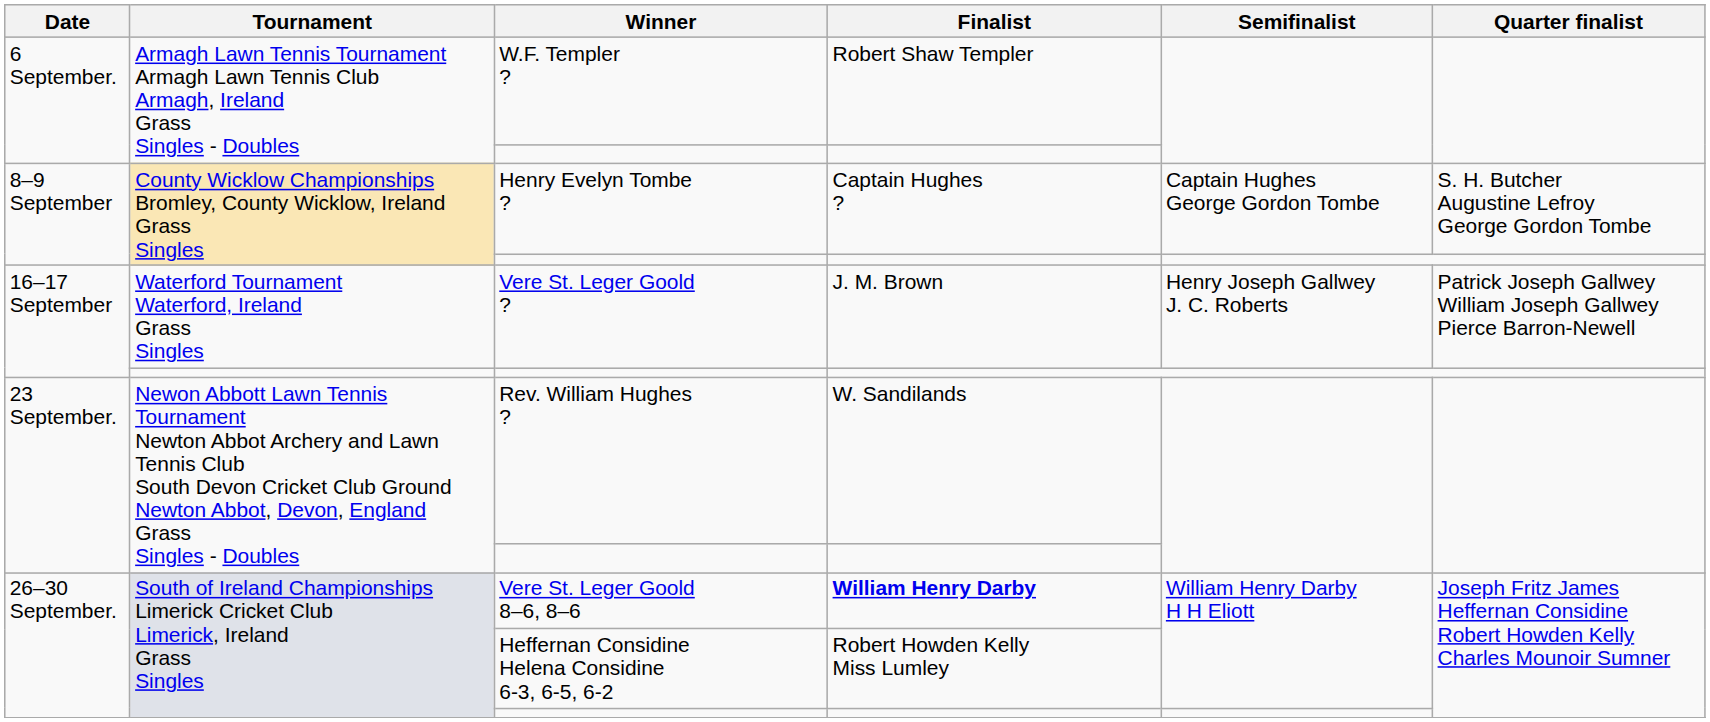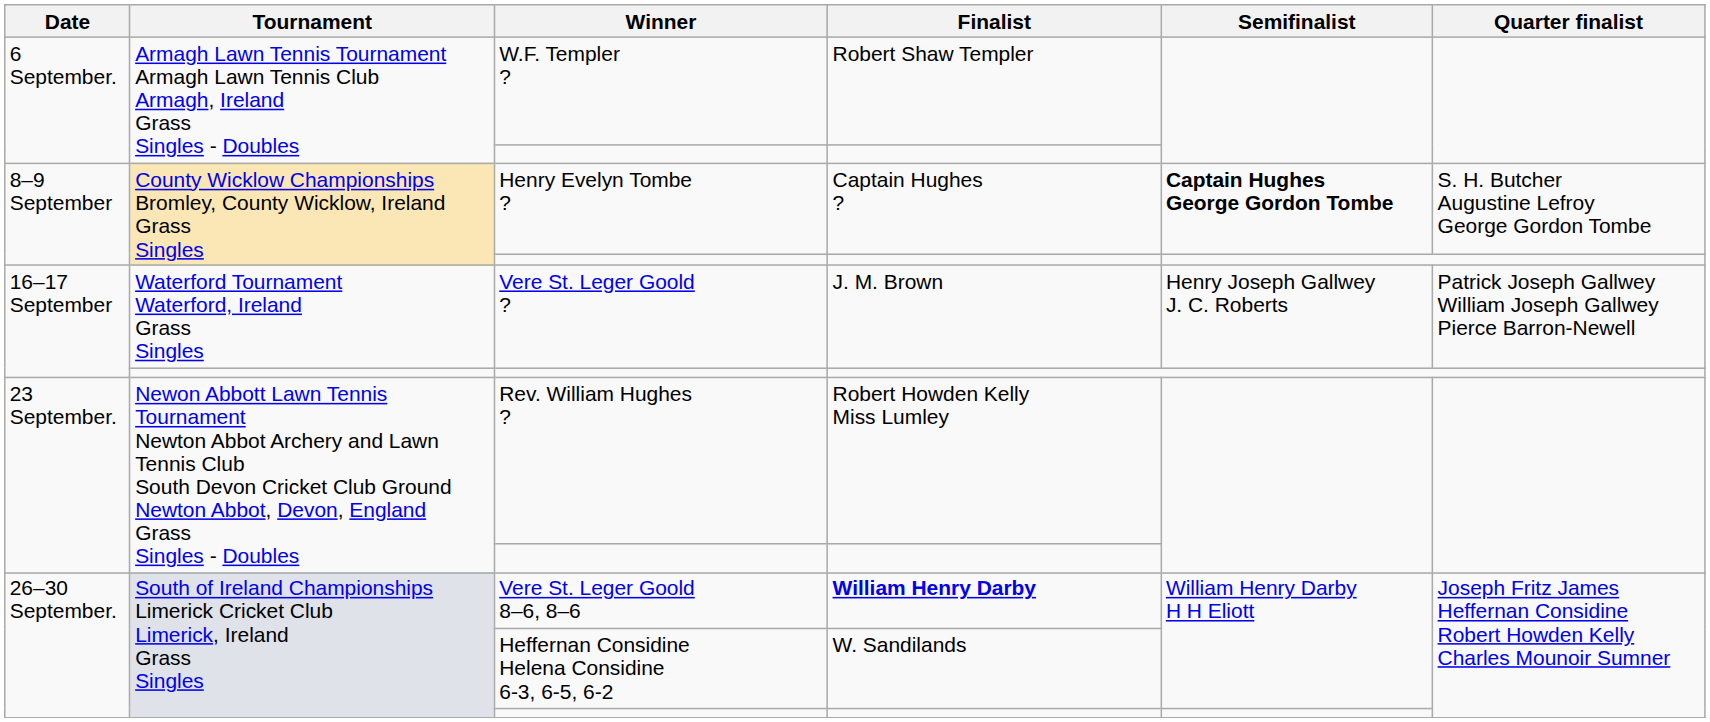Henry Evelyn Tombe ? | Semifinalist: normal -> bold
Rev. William Hughes ? | Finalist: W. Sandilands -> Robert Howden Kelly Miss Lumley
Heffernan Considine Helena Considine 6-3, 6-5, 6-2 | Finalist: Robert Howden Kelly Miss Lumley -> W. Sandilands
